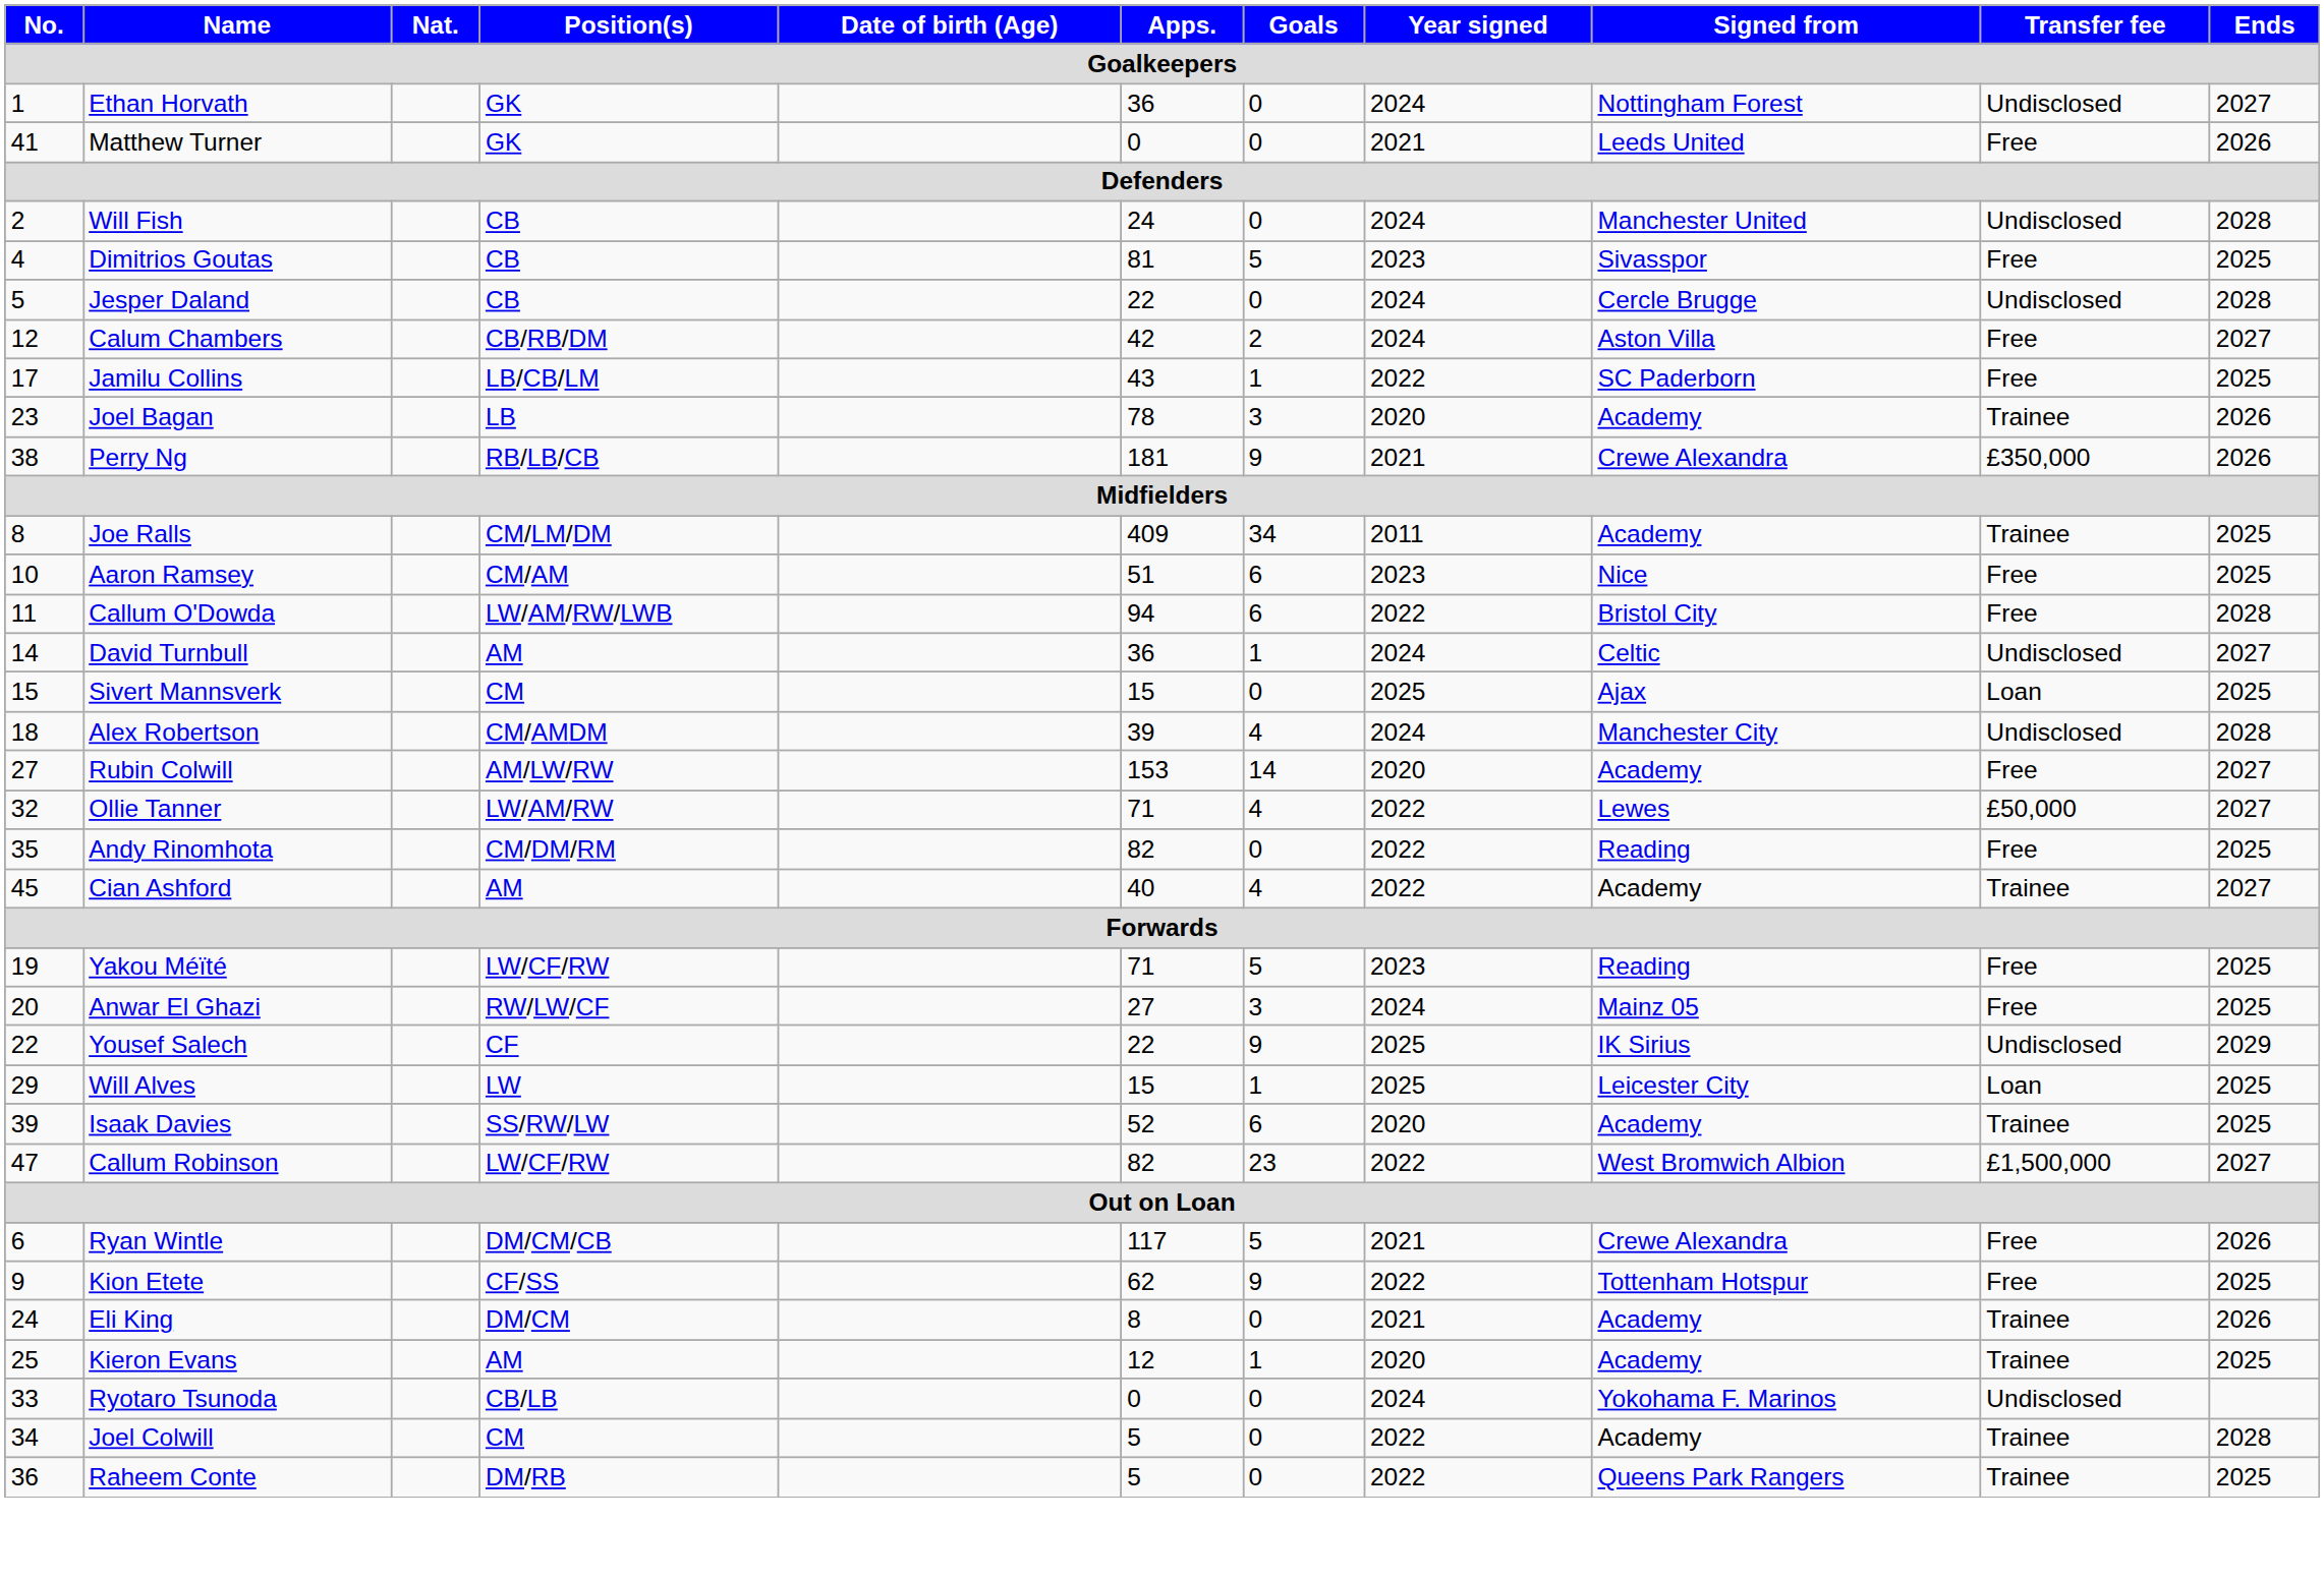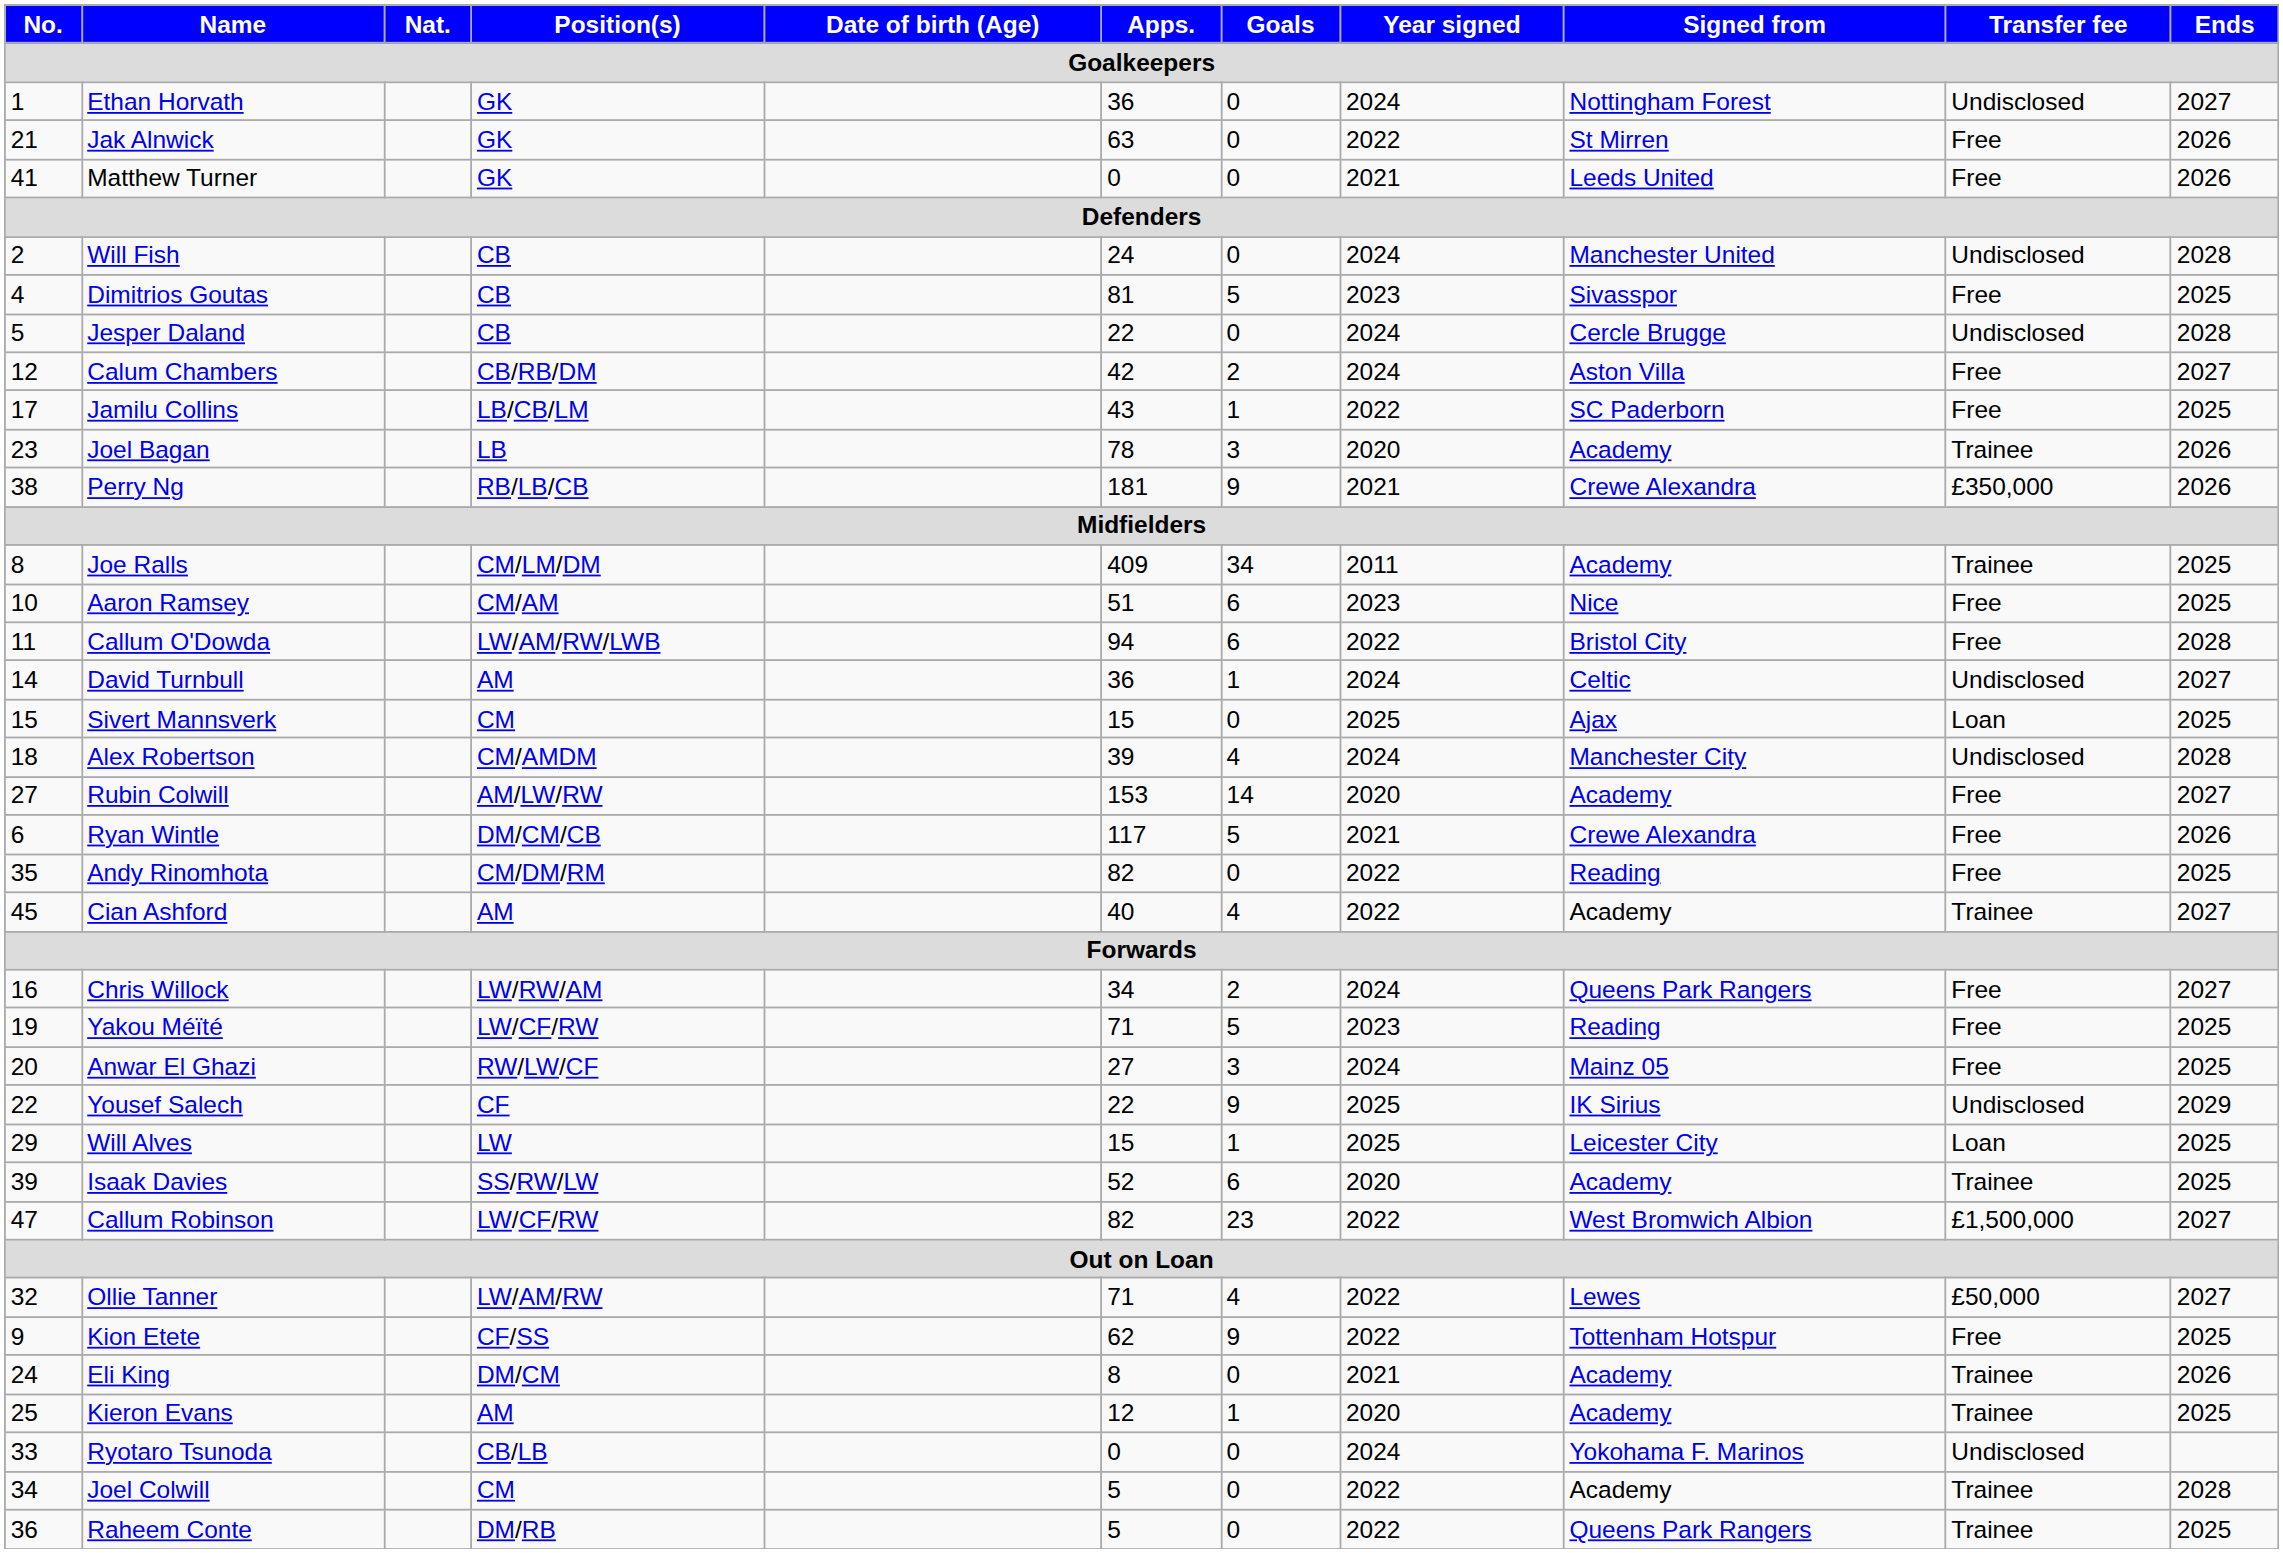+ row: 21 | Jak Alnwick | GK | 63 | 0 | 2022 | St Mirren | Free | 2026
rows swapped: Ollie Tanner <-> Ryan Wintle
+ row: 16 | Chris Willock | LW/RW/AM | 34 | 2 | 2024 | Queens Park Rangers | Free | 2027
